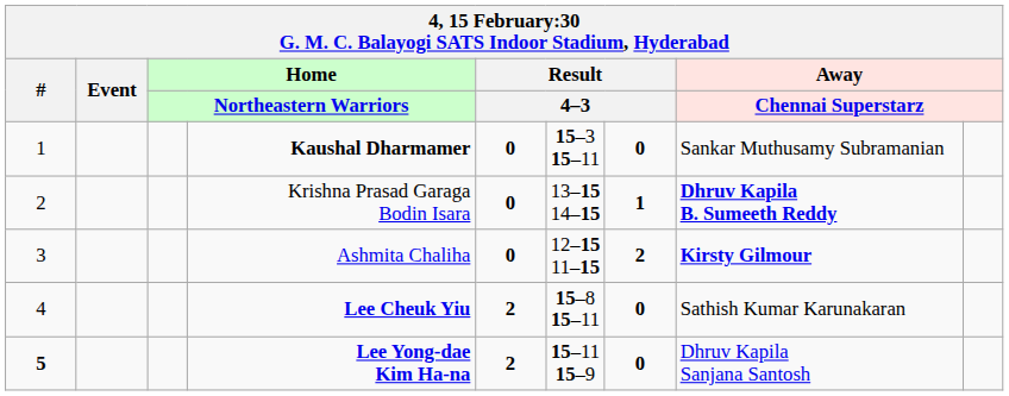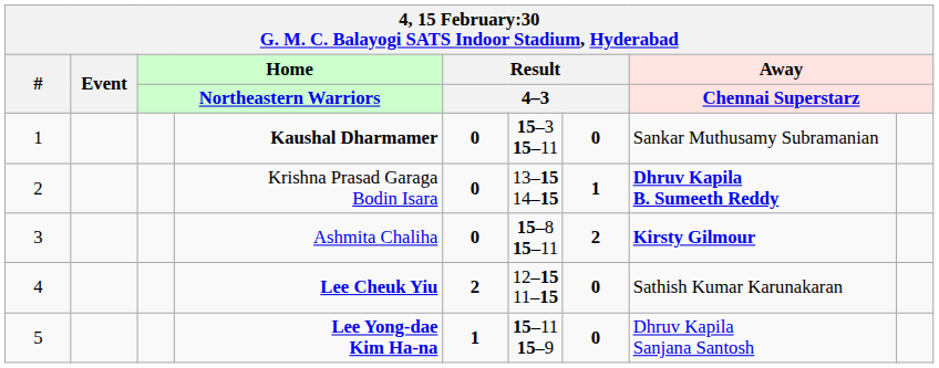Ashmita Chaliha | column 6: 12–15 11–15 -> 15–8 15–11
Lee Cheuk Yiu | column 6: 15–8 15–11 -> 12–15 11–15
Lee Yong-dae Kim Ha-na | #: bold -> normal
Lee Yong-dae Kim Ha-na | column 5: 2 -> 1
